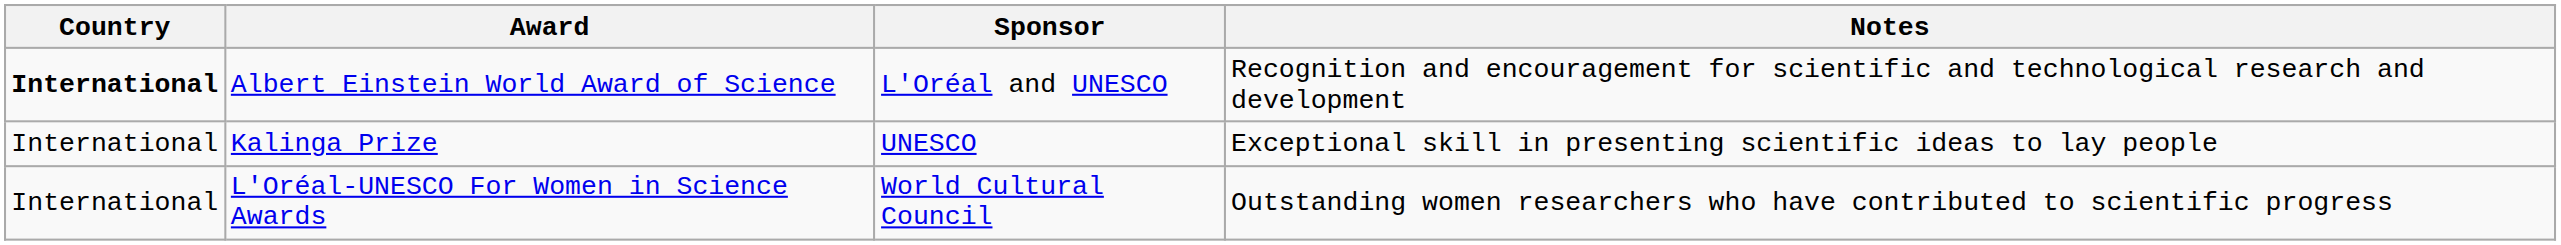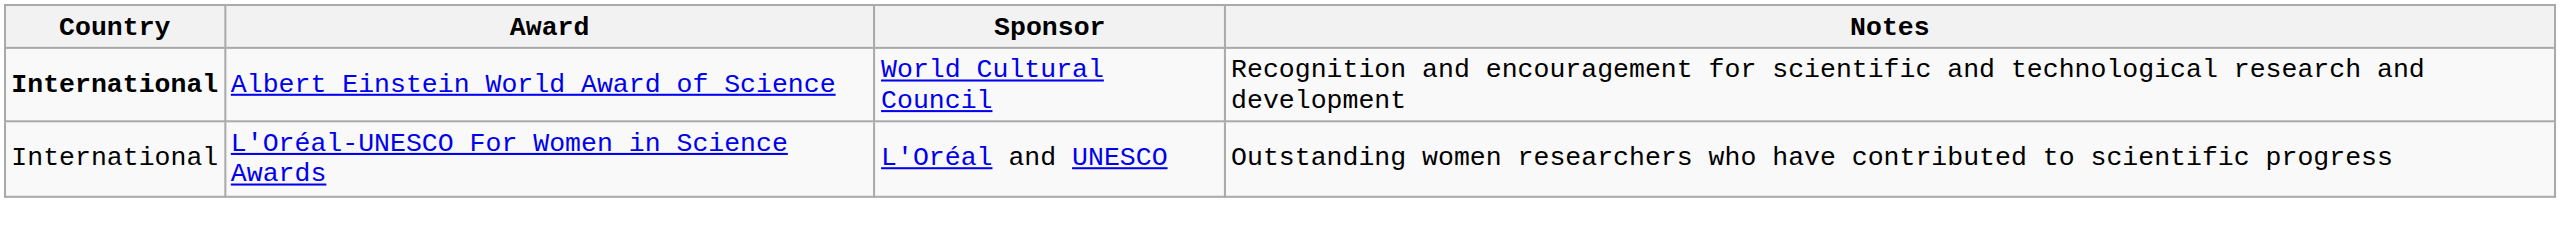Albert Einstein World Award of Science | Sponsor: L'Oréal and UNESCO -> World Cultural Council
- row: International | Kalinga Prize | UNESCO | Exceptional skill in presenting scientific ideas to lay people
L'Oréal-UNESCO For Women in Science Awards | Sponsor: World Cultural Council -> L'Oréal and UNESCO
